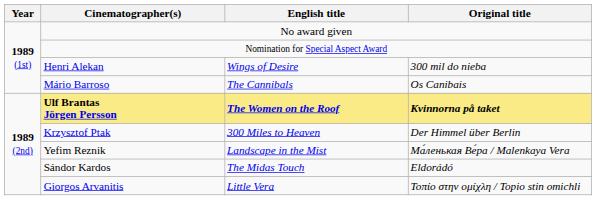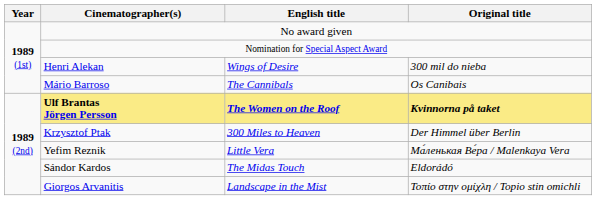Yefim Reznik | English title: Landscape in the Mist -> Little Vera
Giorgos Arvanitis | English title: Little Vera -> Landscape in the Mist
